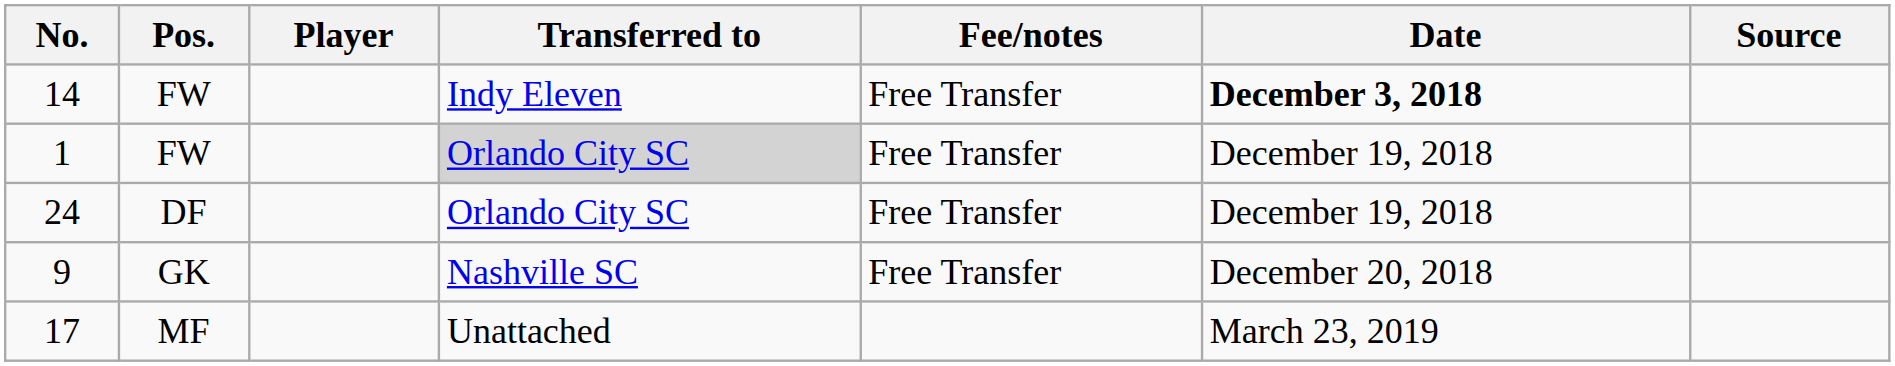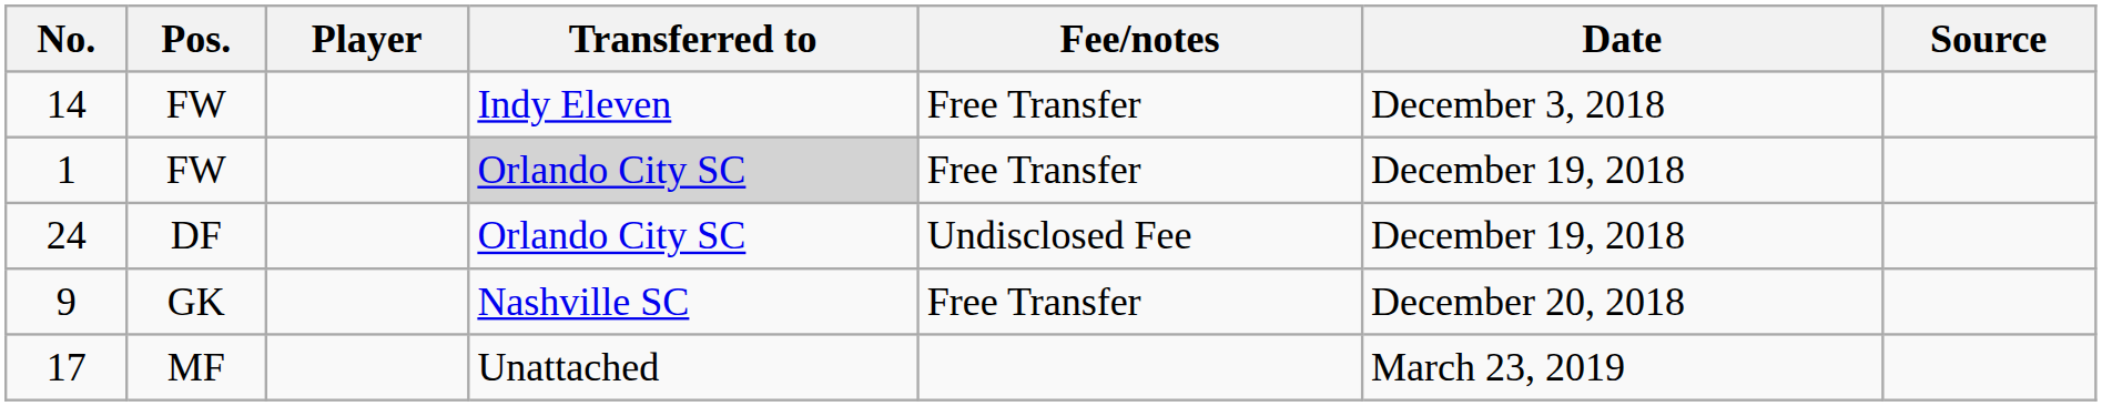14 | Date: bold -> normal
24 | Fee/notes: Free Transfer -> Undisclosed Fee
